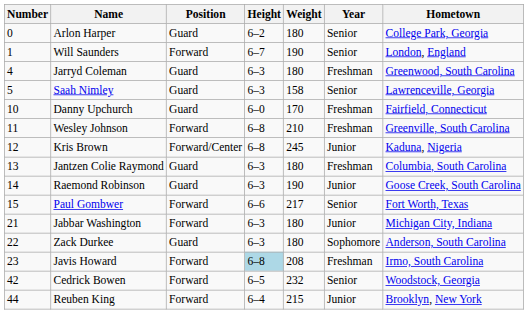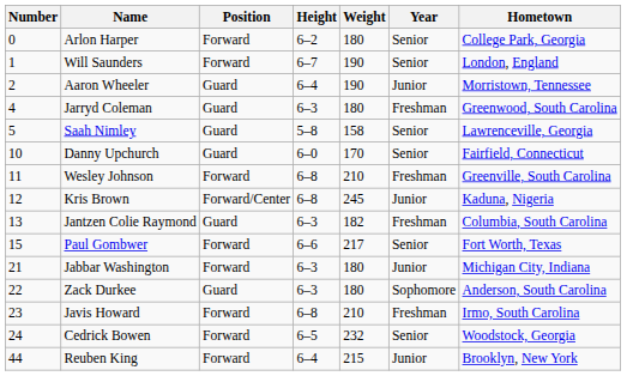Arlon Harper | Position: Guard -> Forward
+ row: 2 | Aaron Wheeler | Guard | 6–4 | 190 | Junior | Morristown, Tennessee
Saah Nimley | Height: 6–3 -> 5–8
Danny Upchurch | Year: Freshman -> Senior
Jantzen Colie Raymond | Weight: 180 -> 182
- row: 14 | Raemond Robinson | Guard | 6–3 | 190 | Junior | Goose Creek, South Carolina
Javis Howard | Height: lightblue background -> no background
Javis Howard | Weight: 208 -> 210
Cedrick Bowen | Number: 42 -> 24
